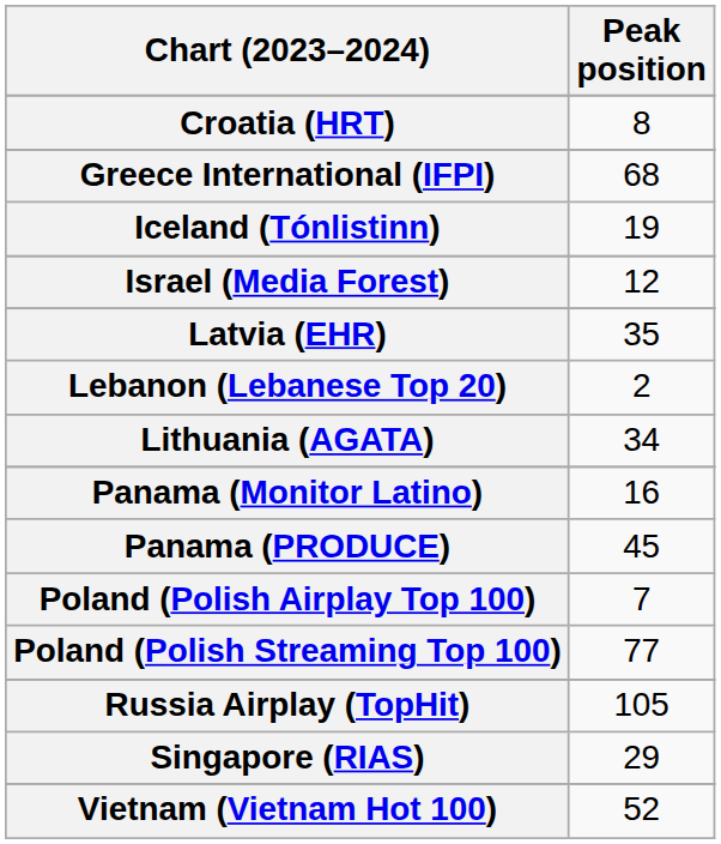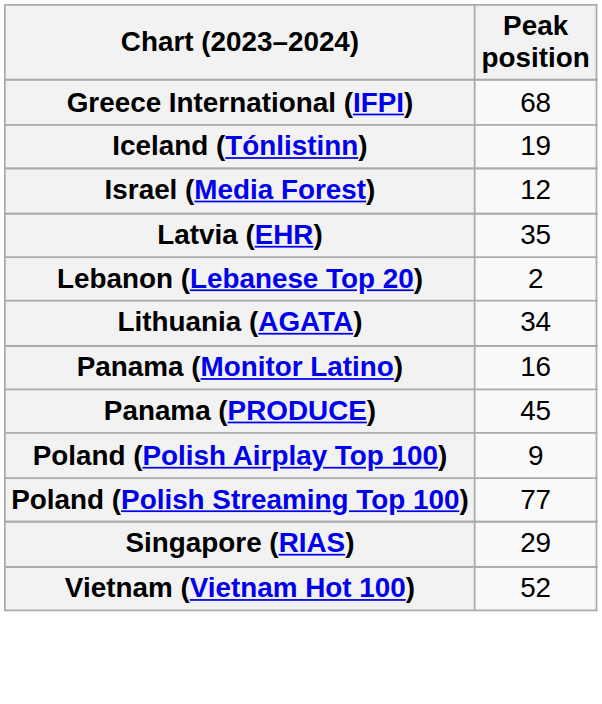- row: Croatia (HRT) | 8
Poland (Polish Airplay Top 100) | Peak position: 7 -> 9
- row: Russia Airplay (TopHit) | 105
